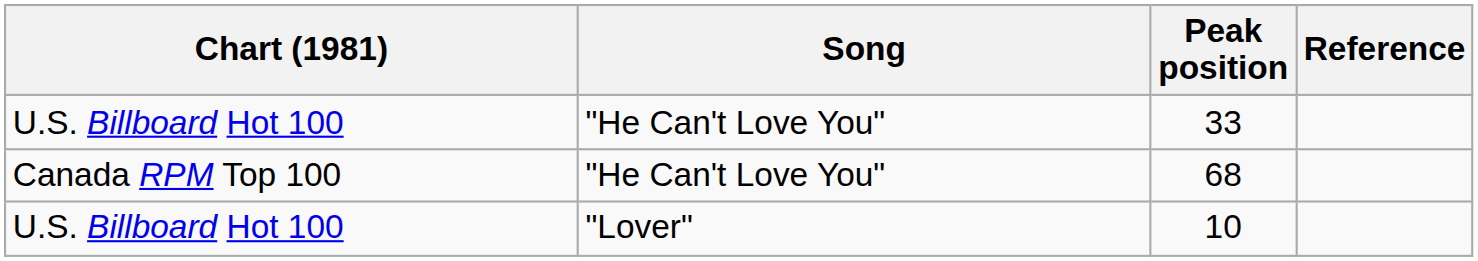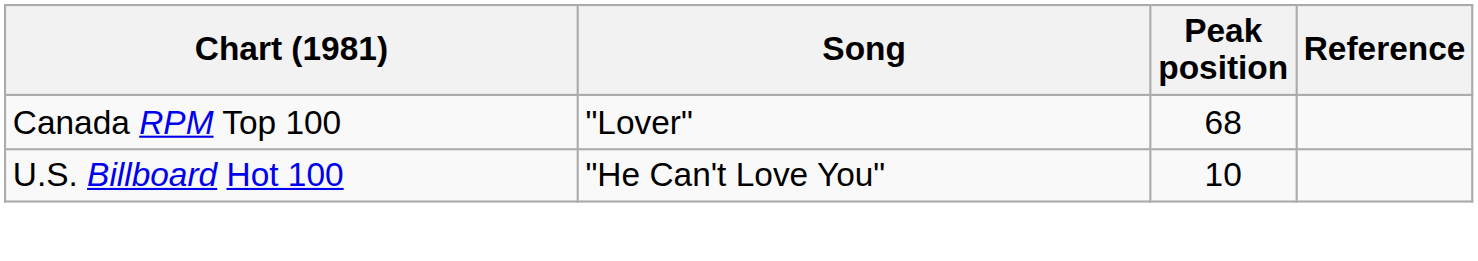- row: U.S. Billboard Hot 100 | "He Can't Love You" | 33
68 | Song: "He Can't Love You" -> "Lover"
10 | Song: "Lover" -> "He Can't Love You"
